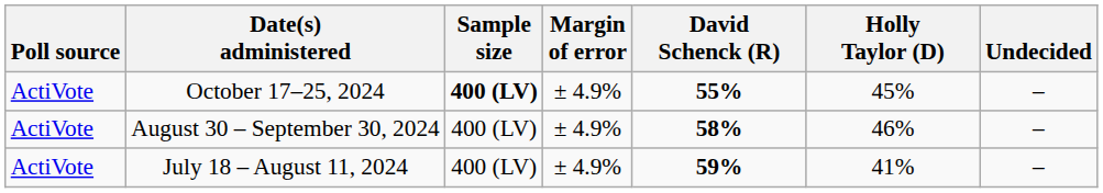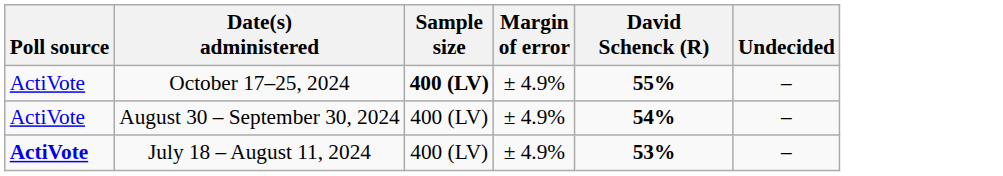- column: Holly Taylor (D) | 45% | 46% | 41%
August 30 – September 30, 2024 | David Schenck (R): 58% -> 54%
July 18 – August 11, 2024 | Poll source: normal -> bold
July 18 – August 11, 2024 | David Schenck (R): 59% -> 53%
